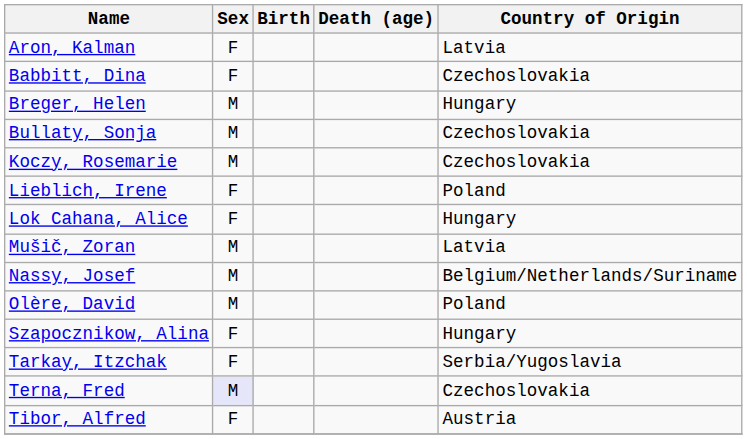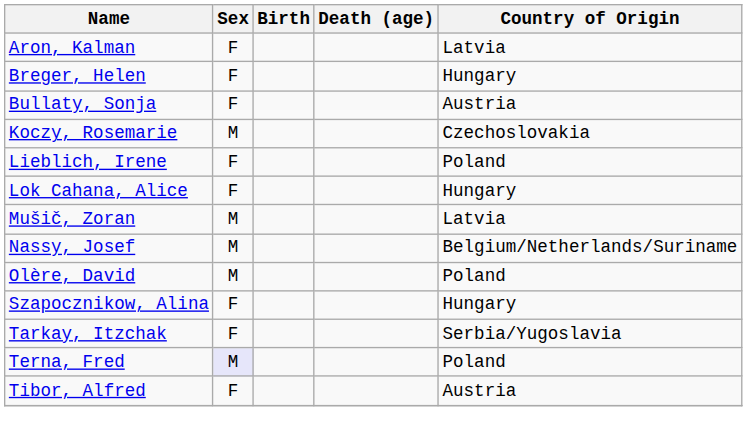- row: Babbitt, Dina | F | Czechoslovakia
Breger, Helen | Sex: M -> F
Bullaty, Sonja | Sex: M -> F
Bullaty, Sonja | Country of Origin: Czechoslovakia -> Austria
Terna, Fred | Country of Origin: Czechoslovakia -> Poland
